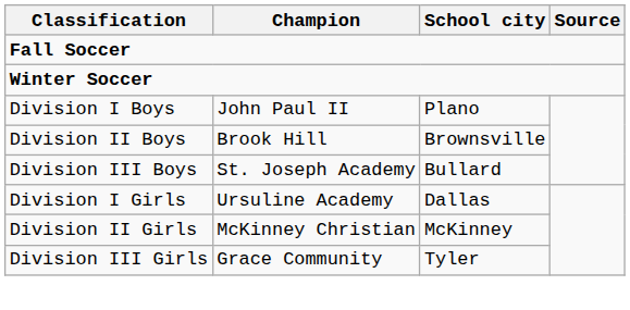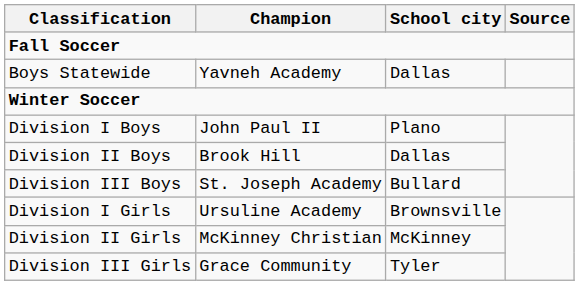+ row: Boys Statewide | Yavneh Academy | Dallas
Division II Boys | School city: Brownsville -> Dallas
Division I Girls | School city: Dallas -> Brownsville
